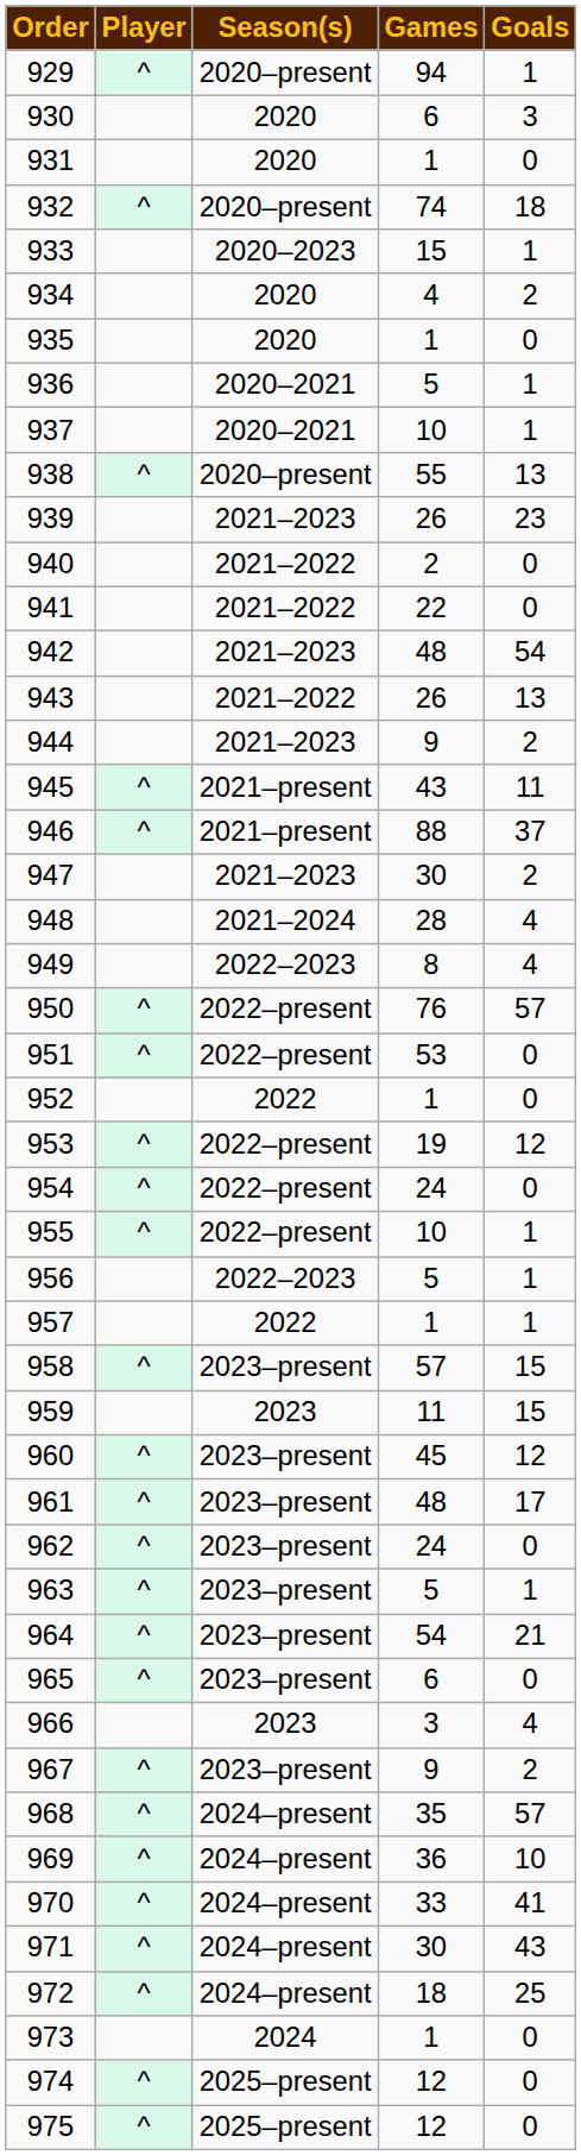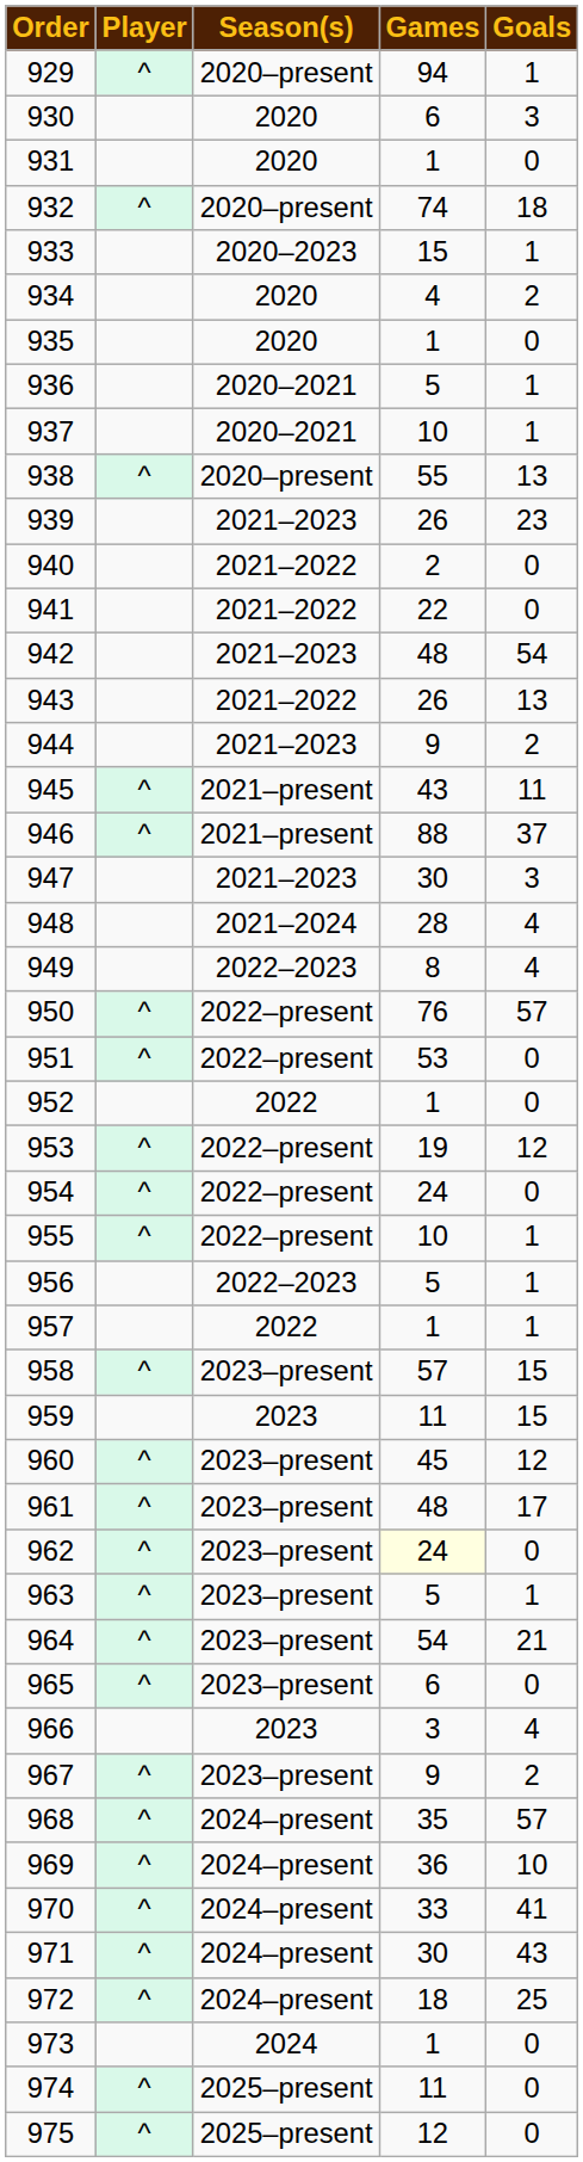947 | Goals: 2 -> 3
962 | Games: no background -> lightyellow background
974 | Games: 12 -> 11
